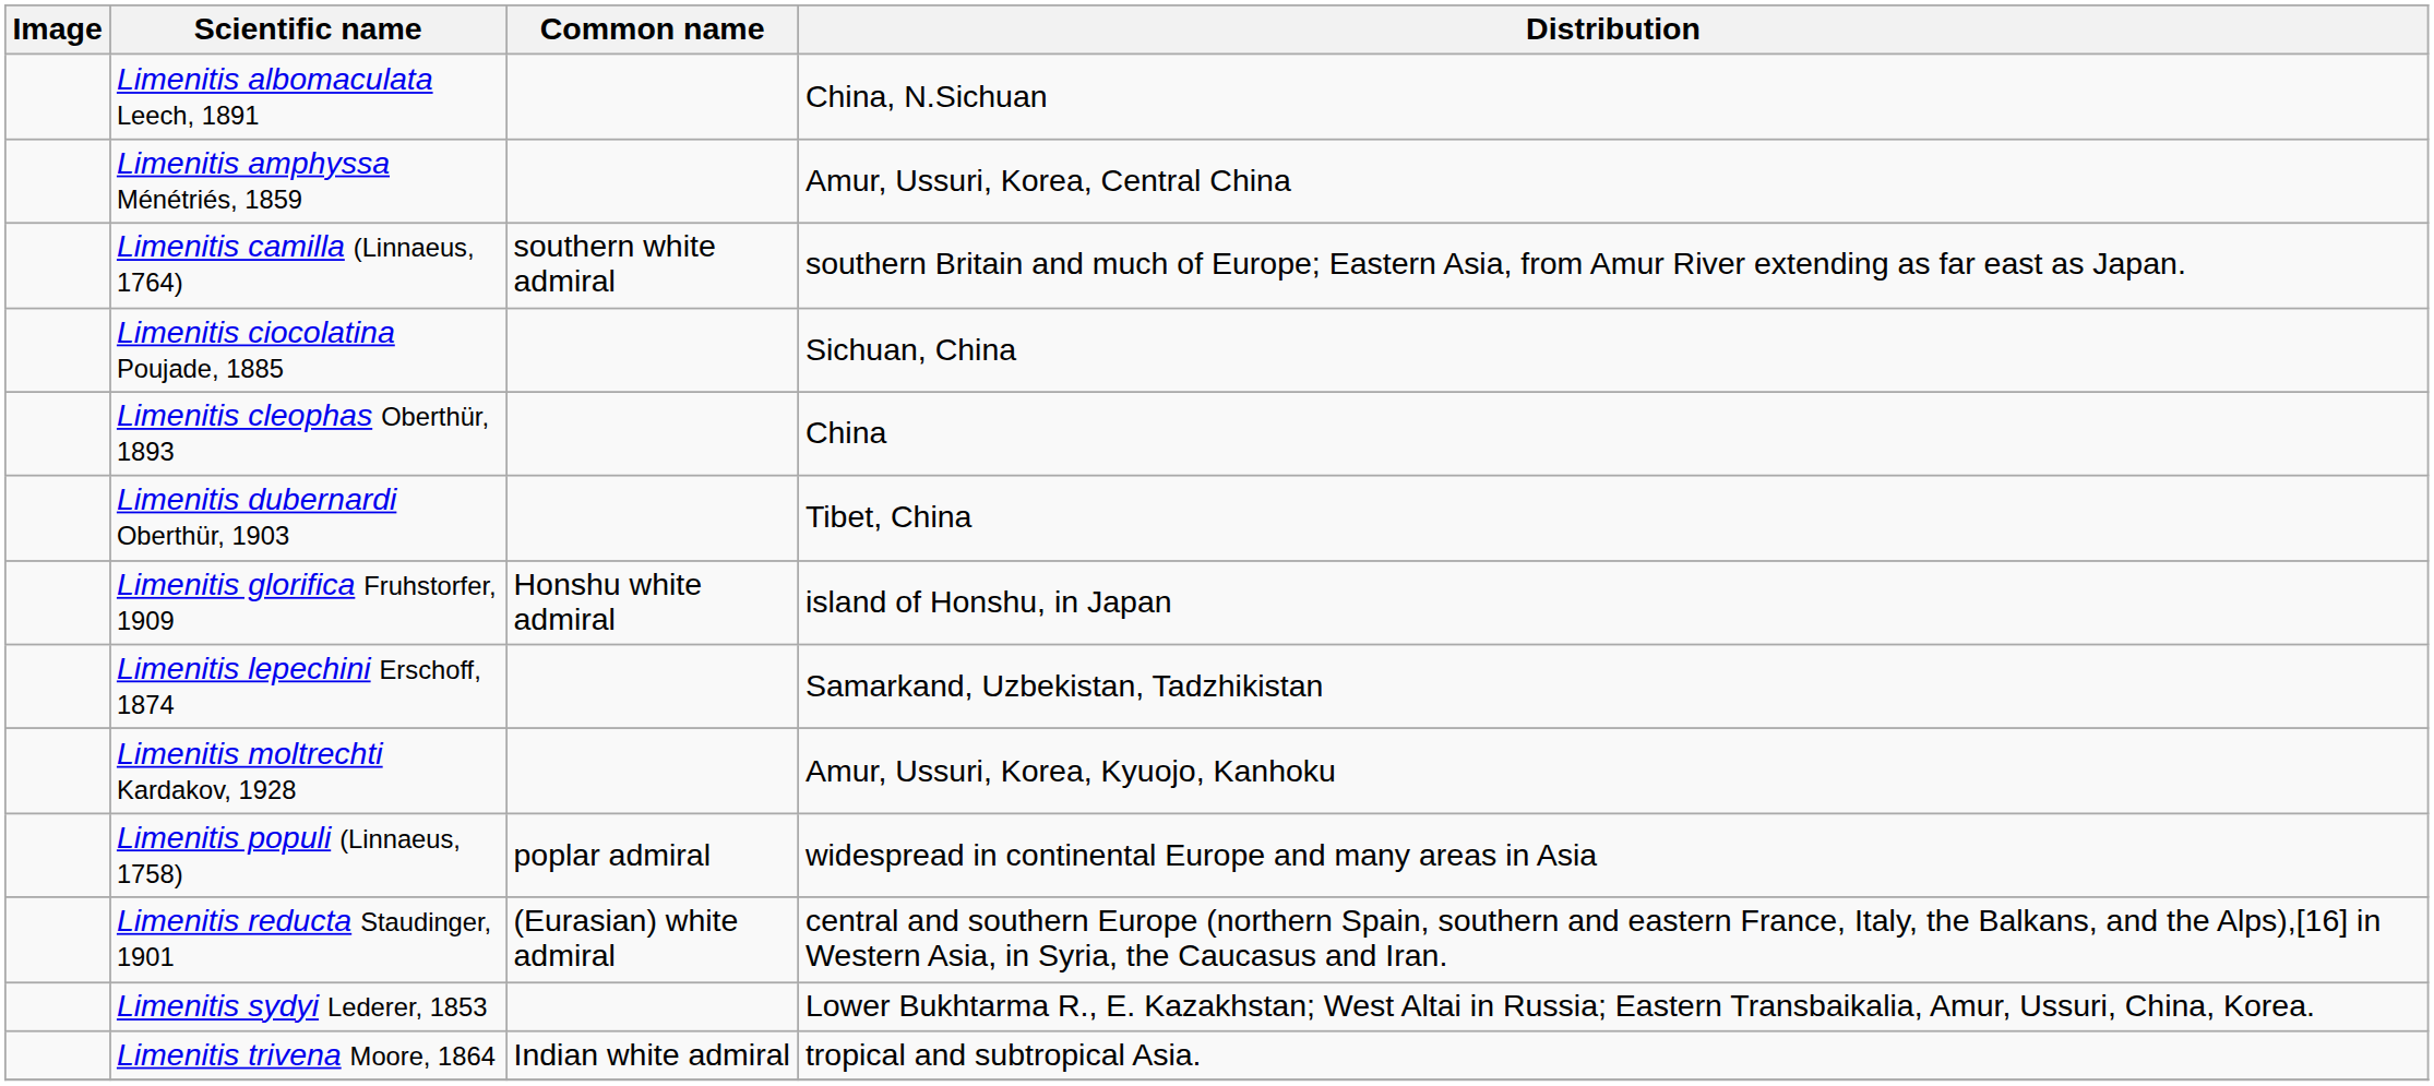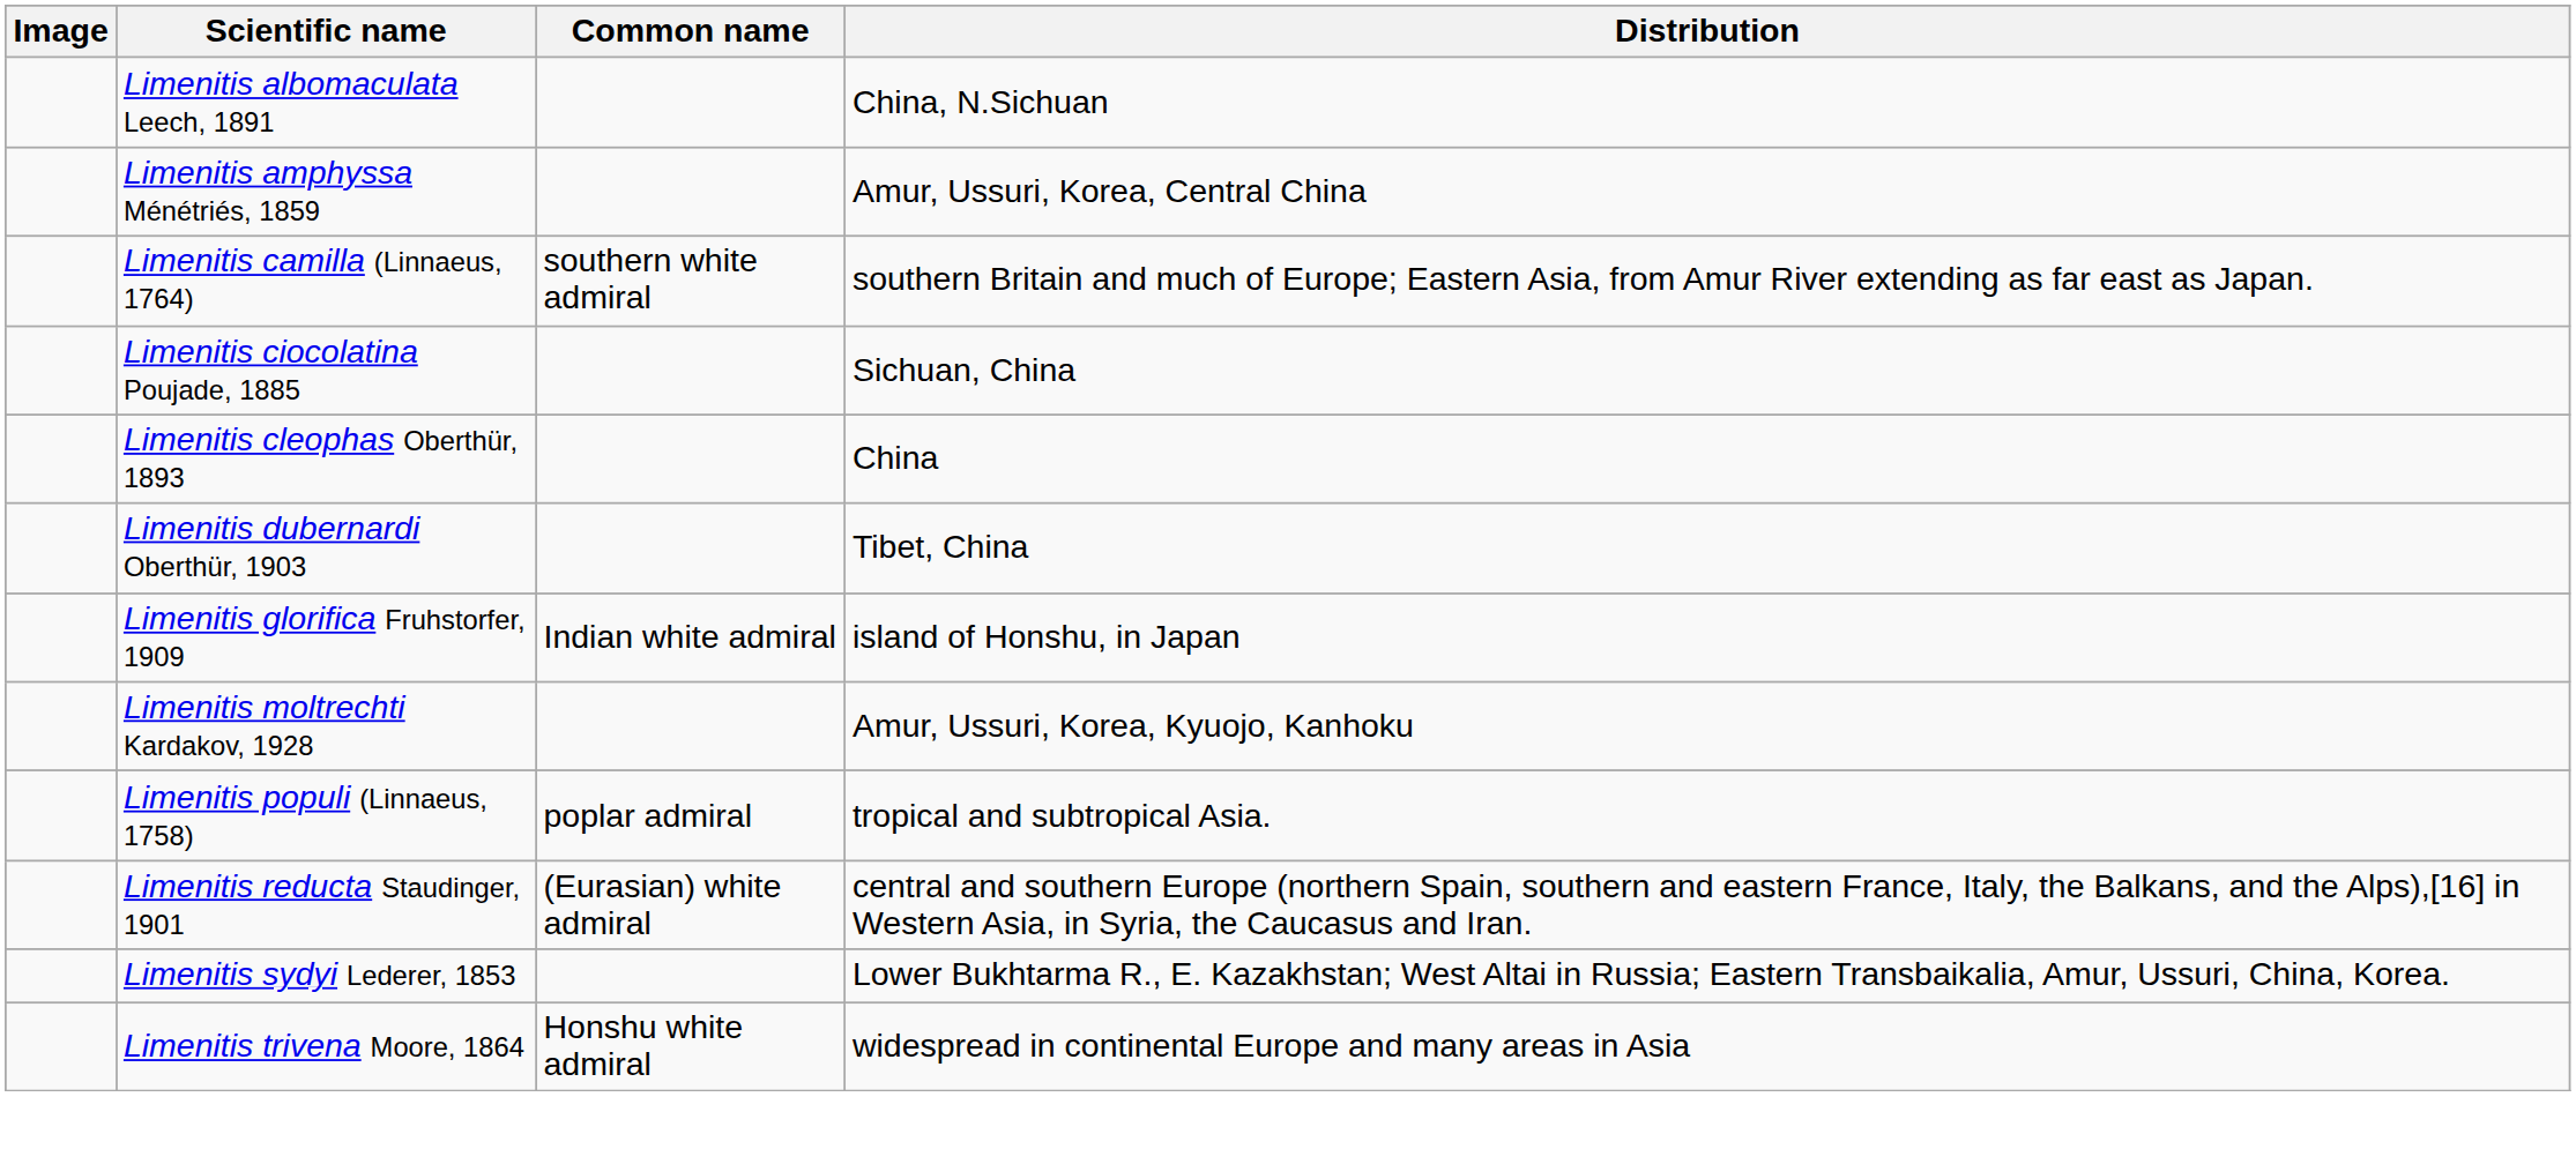Limenitis glorifica Fruhstorfer, 1909 | Common name: Honshu white admiral -> Indian white admiral
- row: Limenitis lepechini Erschoff, 1874 | Samarkand, Uzbekistan, Tadzhikistan
Limenitis populi (Linnaeus, 1758) | Distribution: widespread in continental Europe and many areas in Asia -> tropical and subtropical Asia.
Limenitis trivena Moore, 1864 | Common name: Indian white admiral -> Honshu white admiral
Limenitis trivena Moore, 1864 | Distribution: tropical and subtropical Asia. -> widespread in continental Europe and many areas in Asia
